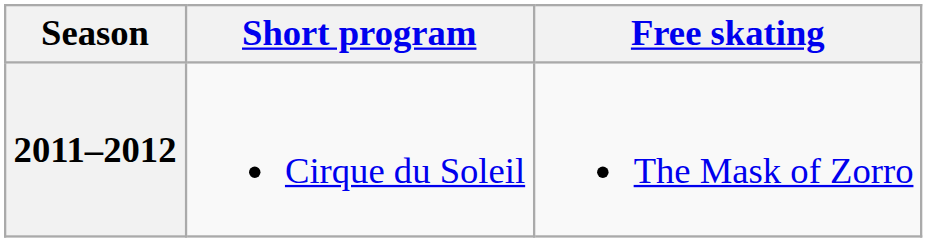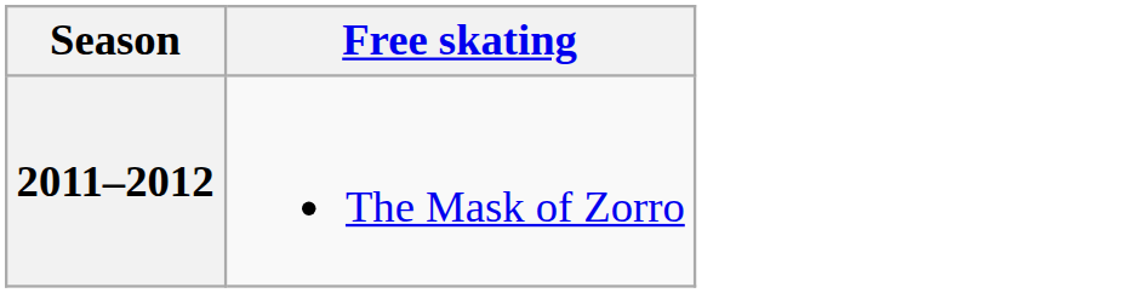- column: Short program | Cirque du Soleil
